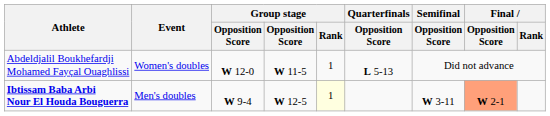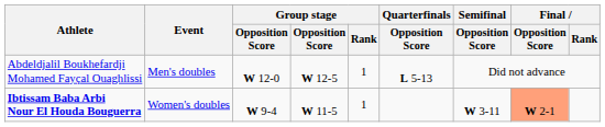Abdeldjalil Boukhefardji Mohamed Fayçal Ouaghlissi | Event: Women's doubles -> Men's doubles
Abdeldjalil Boukhefardji Mohamed Fayçal Ouaghlissi | column 4: W 11-5 -> W 12-5
Ibtissam Baba Arbi Nour El Houda Bouguerra | Event: Men's doubles -> Women's doubles
Ibtissam Baba Arbi Nour El Houda Bouguerra | column 4: W 12-5 -> W 11-5
Ibtissam Baba Arbi Nour El Houda Bouguerra | Group stage / Rank: lightyellow background -> no background
